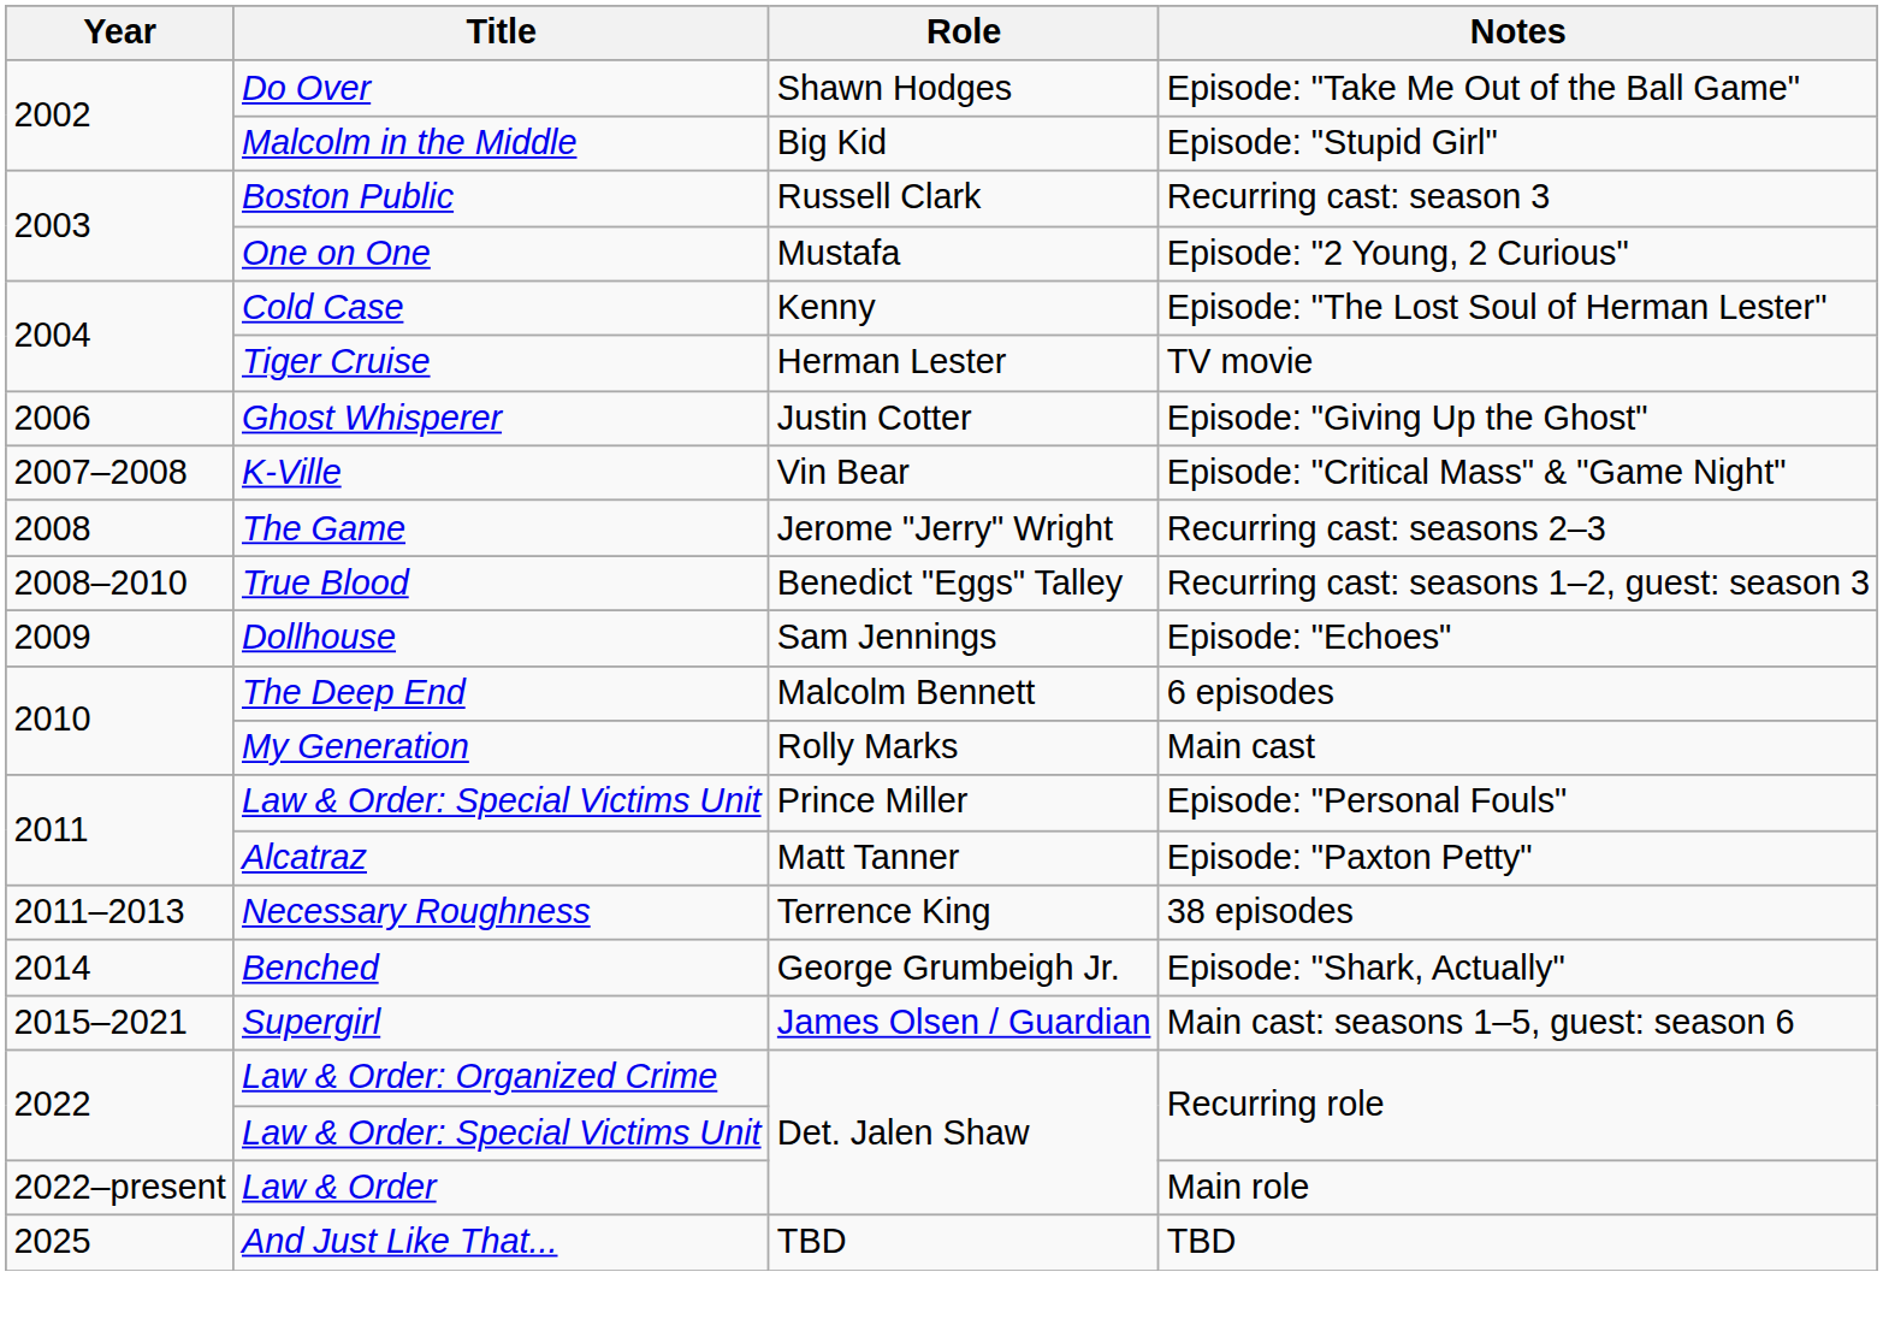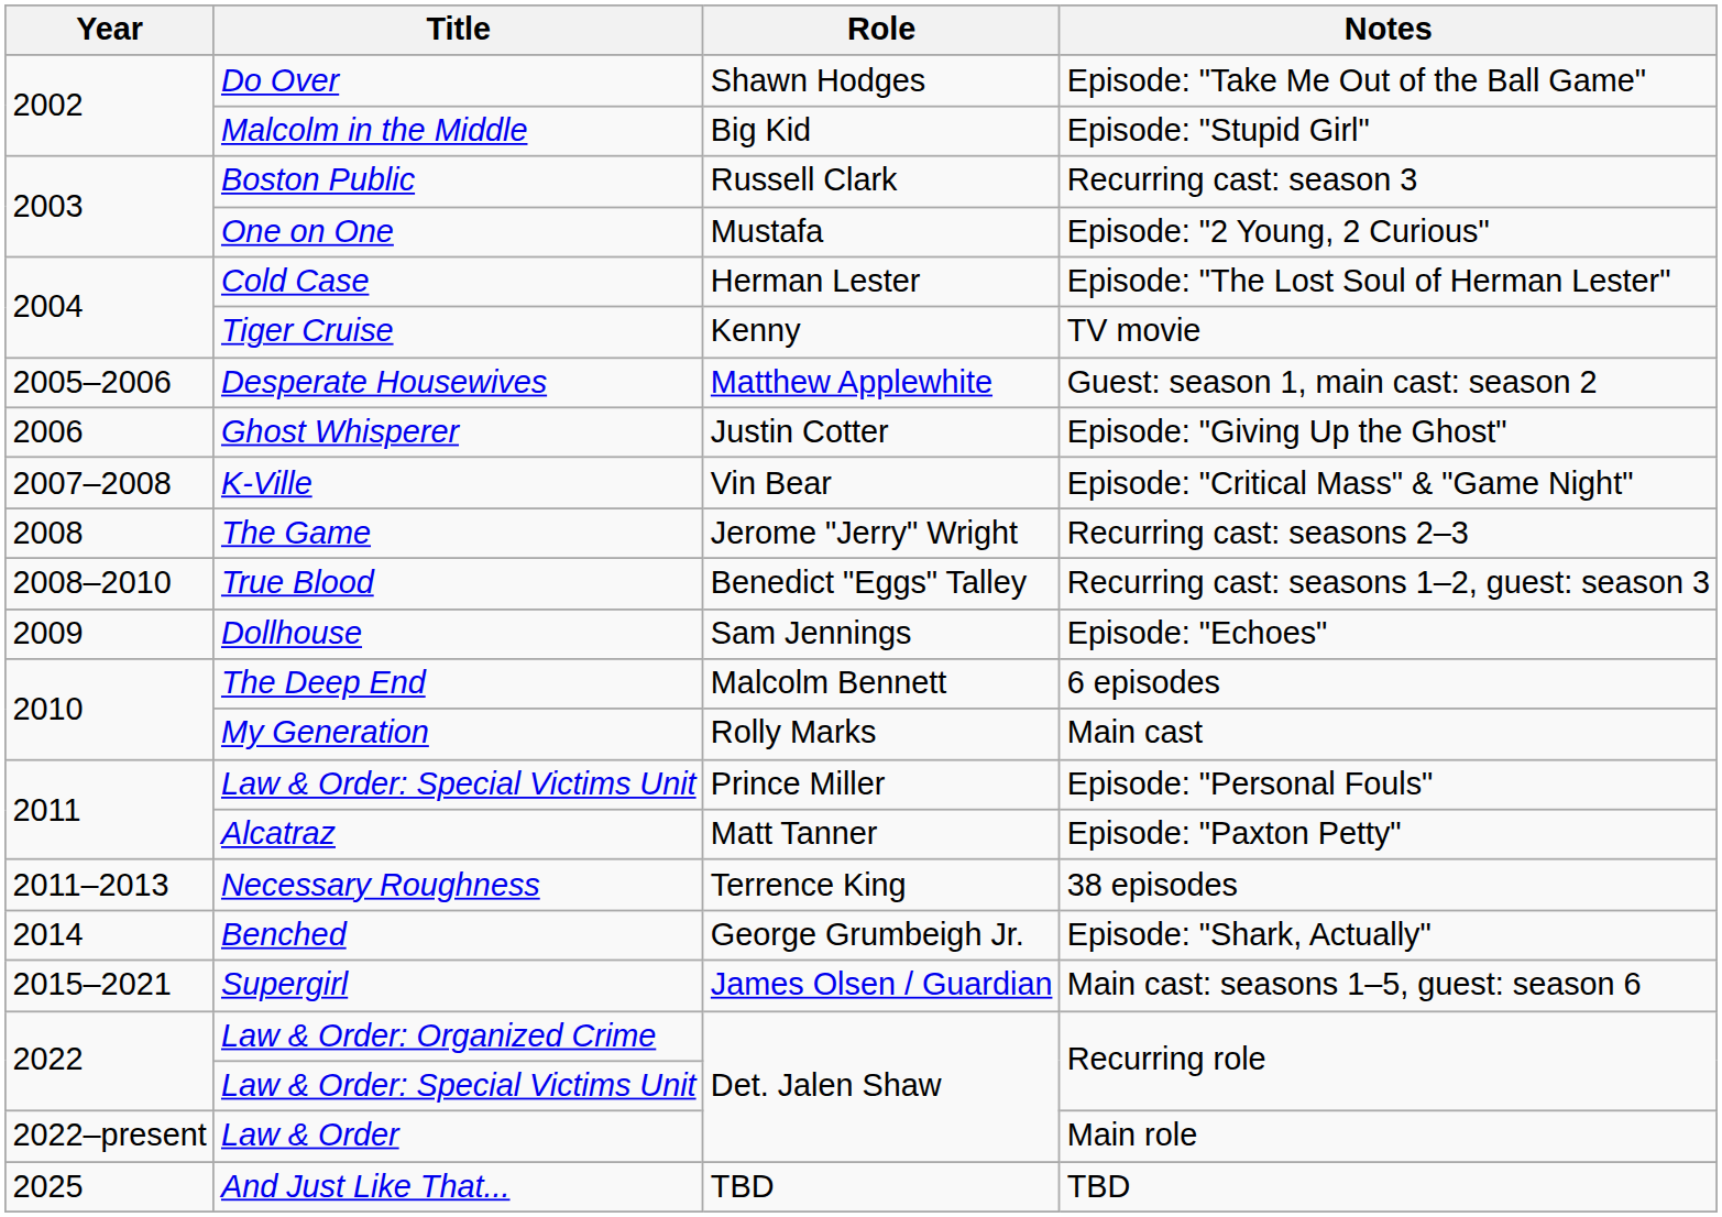Cold Case | Role: Kenny -> Herman Lester
Tiger Cruise | Role: Herman Lester -> Kenny
+ row: 2005–2006 | Desperate Housewives | Matthew Applewhite | Guest: season 1, main cast: season 2
